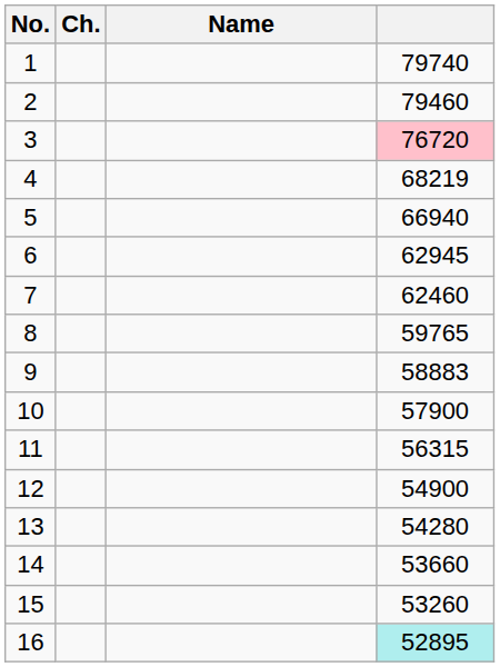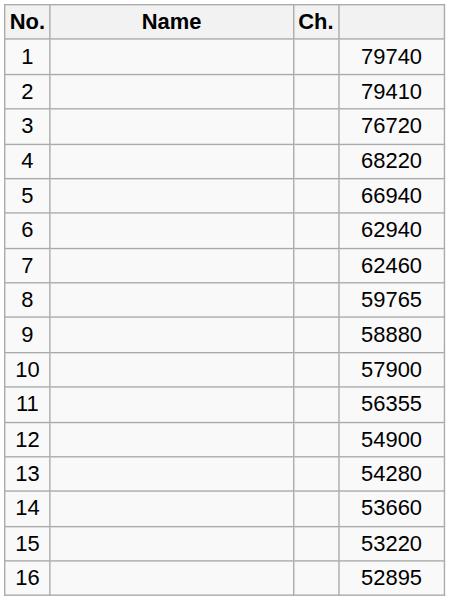columns swapped: Ch. <-> Name
2 | column 4: 79460 -> 79410
3 | column 4: pink background -> no background
4 | column 4: 68219 -> 68220
6 | column 4: 62945 -> 62940
9 | column 4: 58883 -> 58880
11 | column 4: 56315 -> 56355
15 | column 4: 53260 -> 53220
16 | column 4: paleturquoise background -> no background
